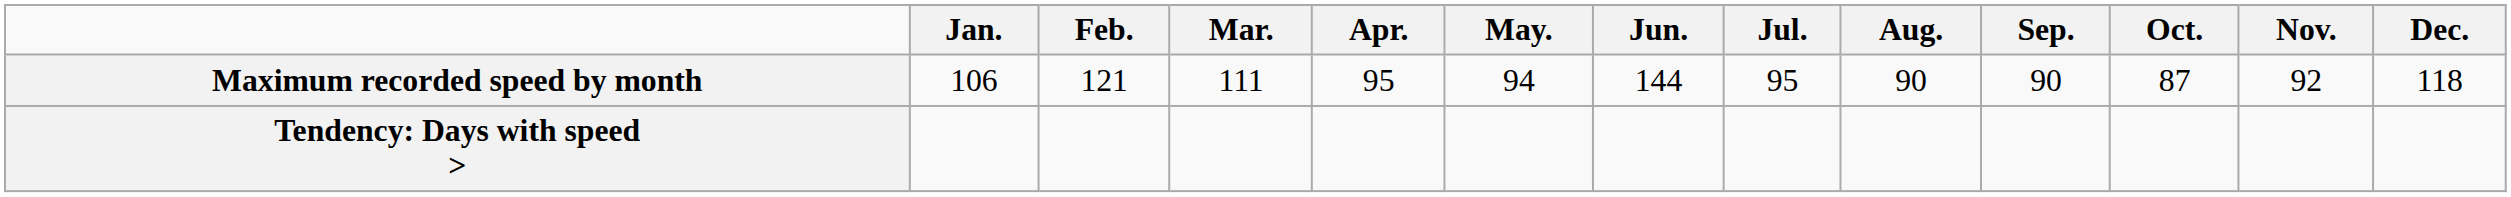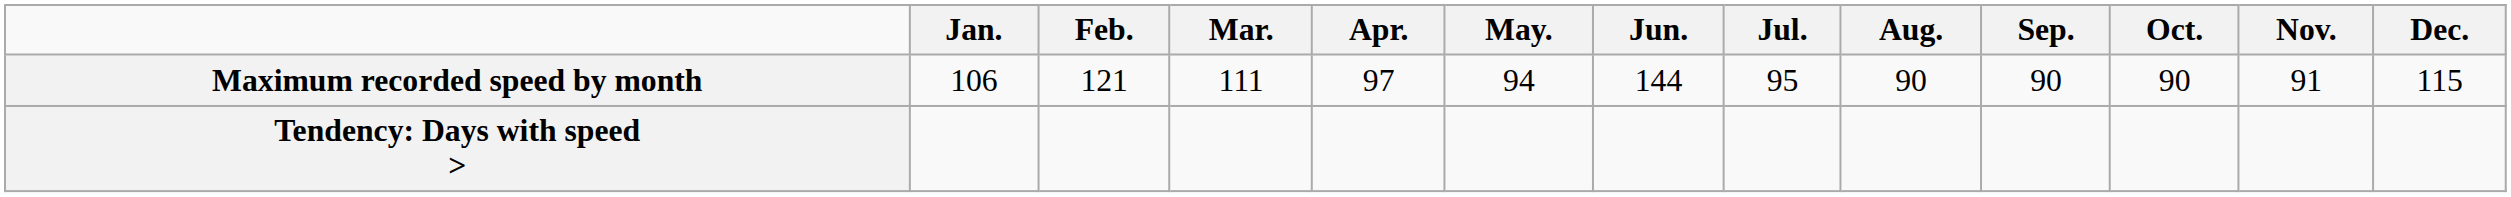Maximum recorded speed by month | Apr.: 95 -> 97
Maximum recorded speed by month | Oct.: 87 -> 90
Maximum recorded speed by month | Nov.: 92 -> 91
Maximum recorded speed by month | Dec.: 118 -> 115
